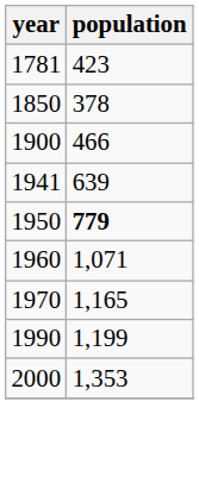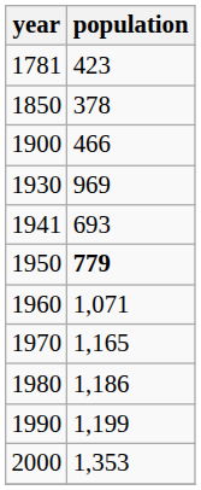+ row: 1930 | 969
1941 | population: 639 -> 693
+ row: 1980 | 1,186
